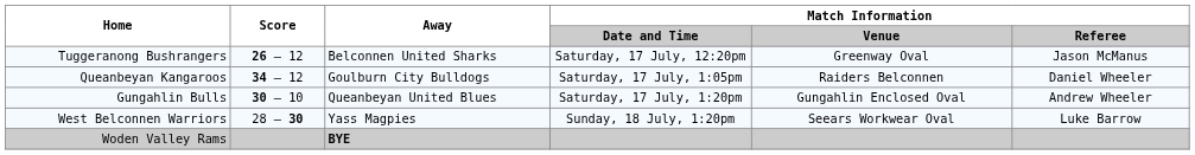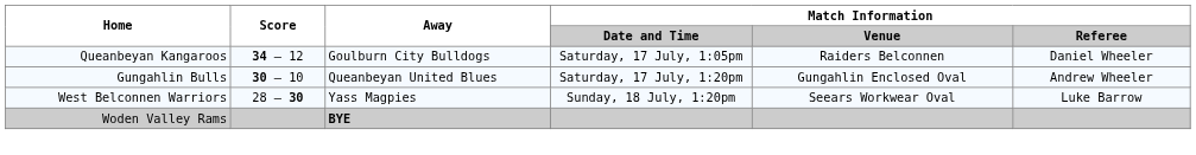- row: Tuggeranong Bushrangers | 26 – 12 | Belconnen United Sharks | Saturday, 17 July, 12:20pm | Greenway Oval | Jason McManus
